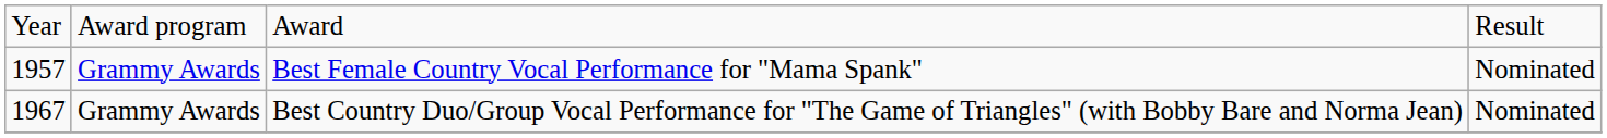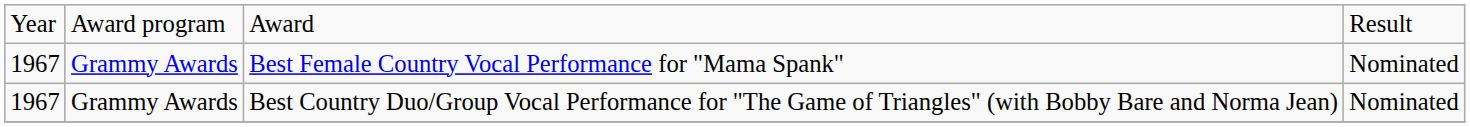Best Female Country Vocal Performance for "Mama Spank" | column 1: 1957 -> 1967
